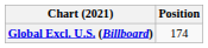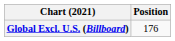Global Excl. U.S. (Billboard) | Position: 174 -> 176
